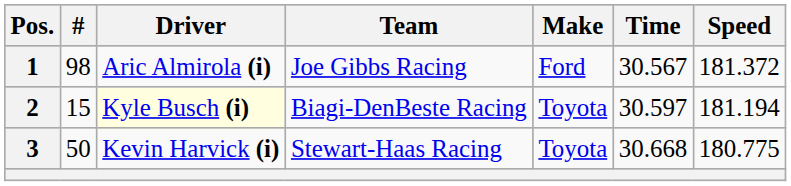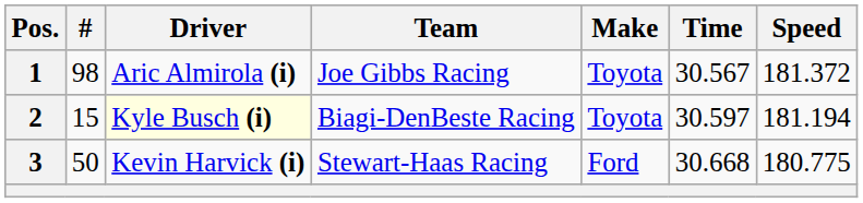1 | Make: Ford -> Toyota
3 | Make: Toyota -> Ford
